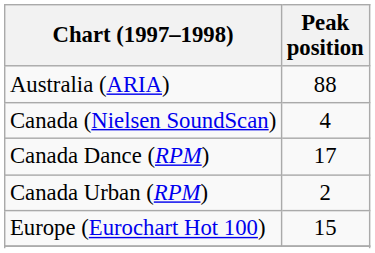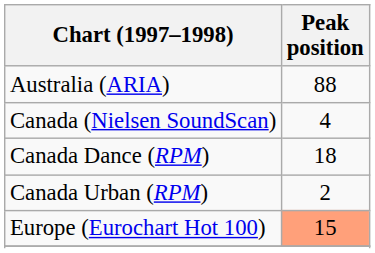Canada Dance (RPM) | Peak position: 17 -> 18
Europe (Eurochart Hot 100) | Peak position: no background -> lightsalmon background
